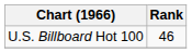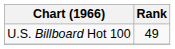U.S. Billboard Hot 100 | Rank: 46 -> 49
